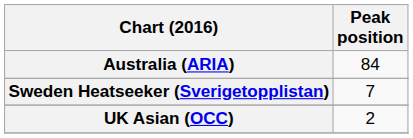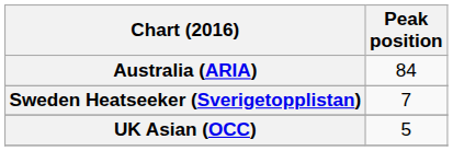UK Asian (OCC) | Peak position: 2 -> 5
